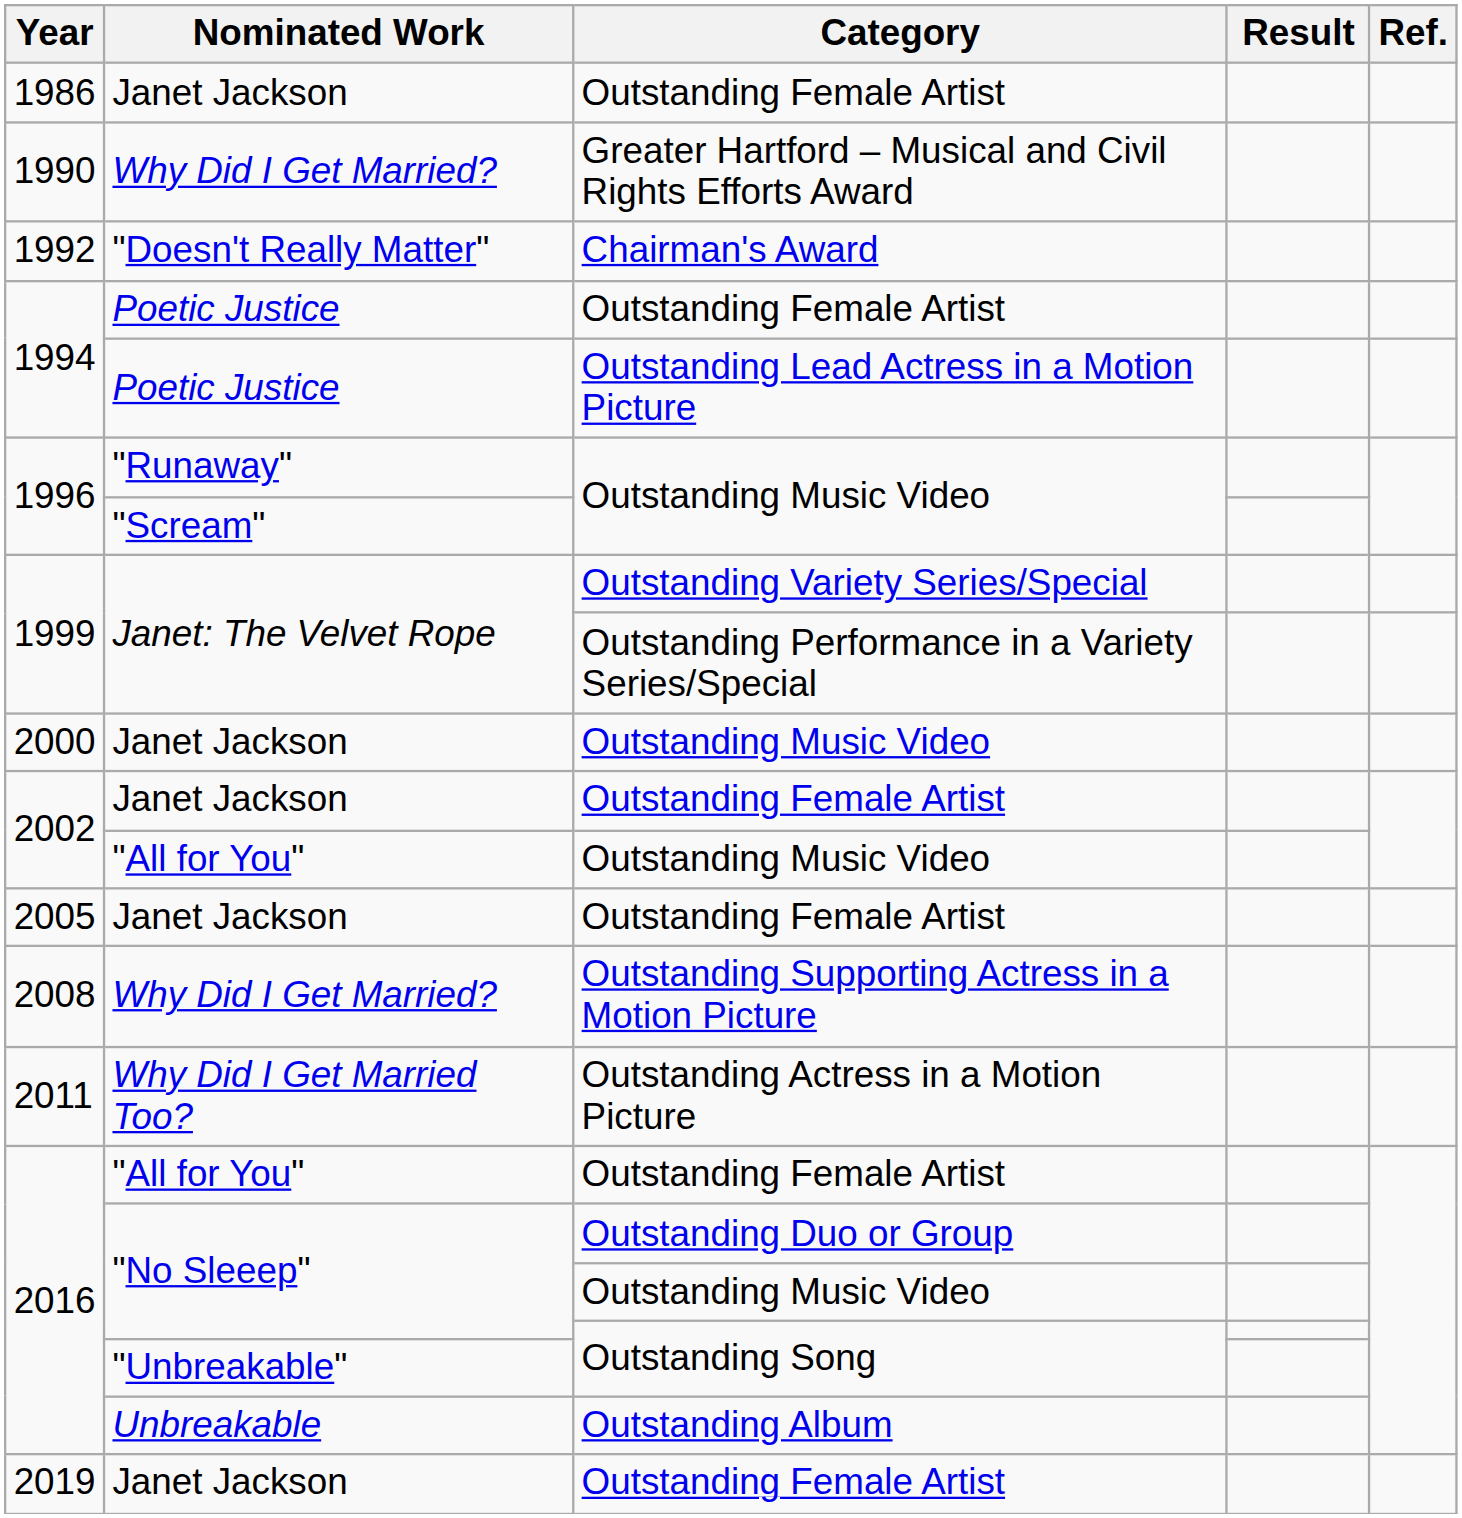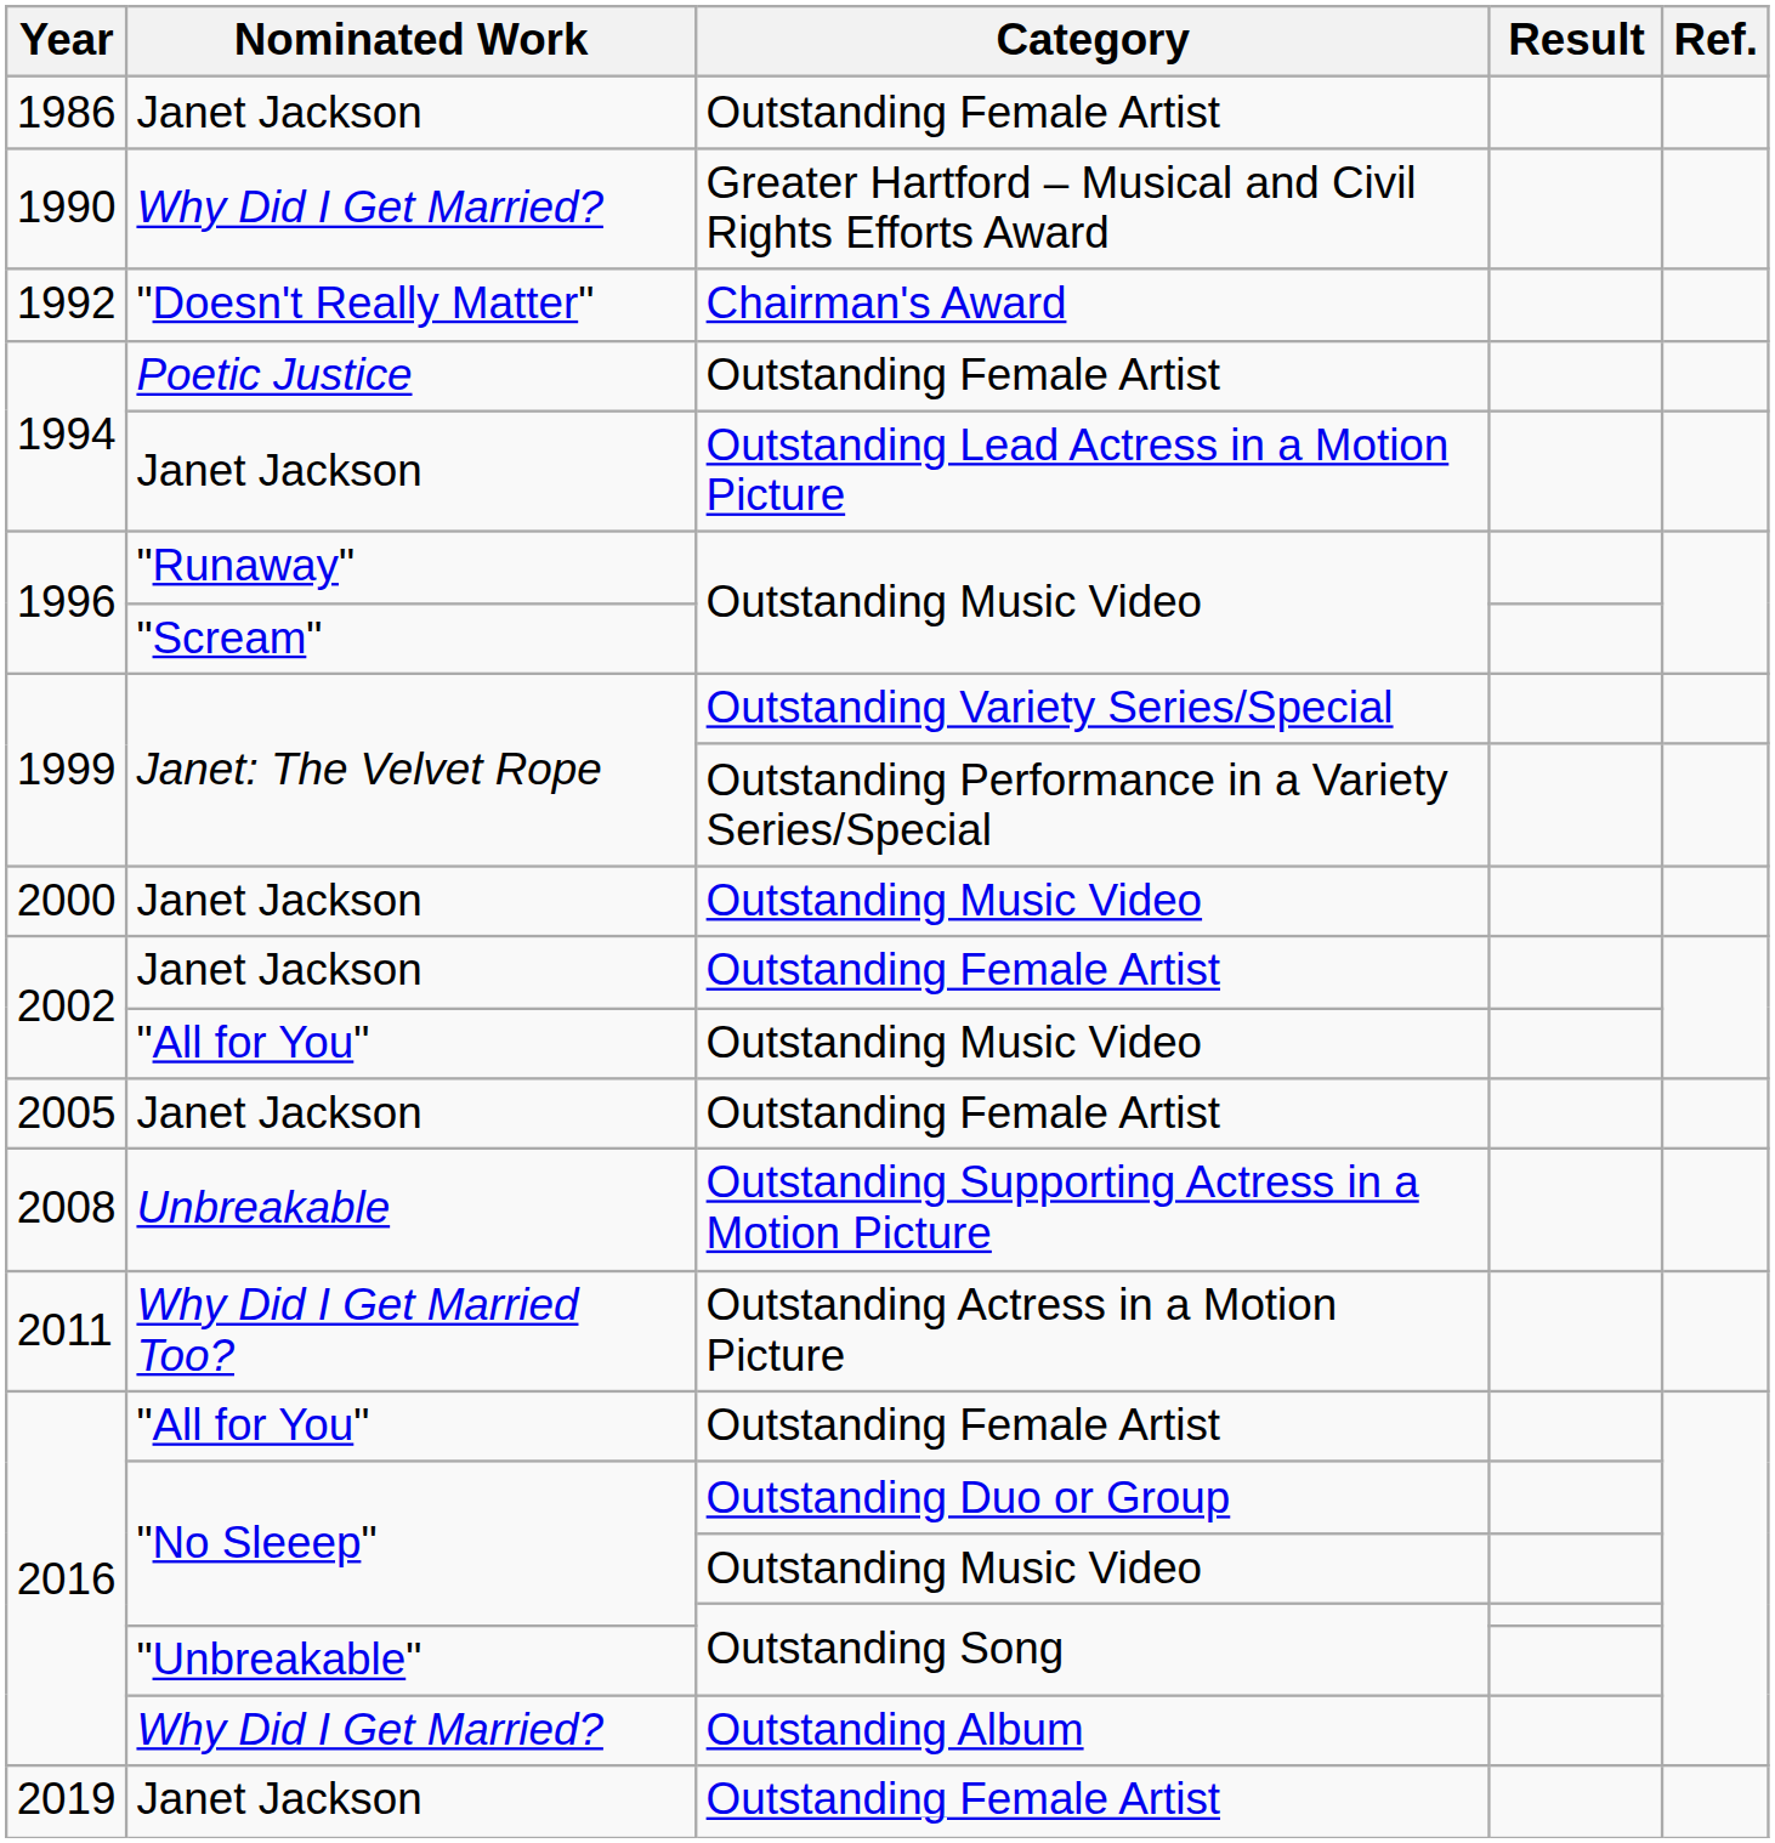1994 / Outstanding Lead Actress in a Motion Picture | Nominated Work: Poetic Justice -> Janet Jackson
2008 | Nominated Work: Why Did I Get Married? -> Unbreakable
2016 / Outstanding Album | Nominated Work: Unbreakable -> Why Did I Get Married?
